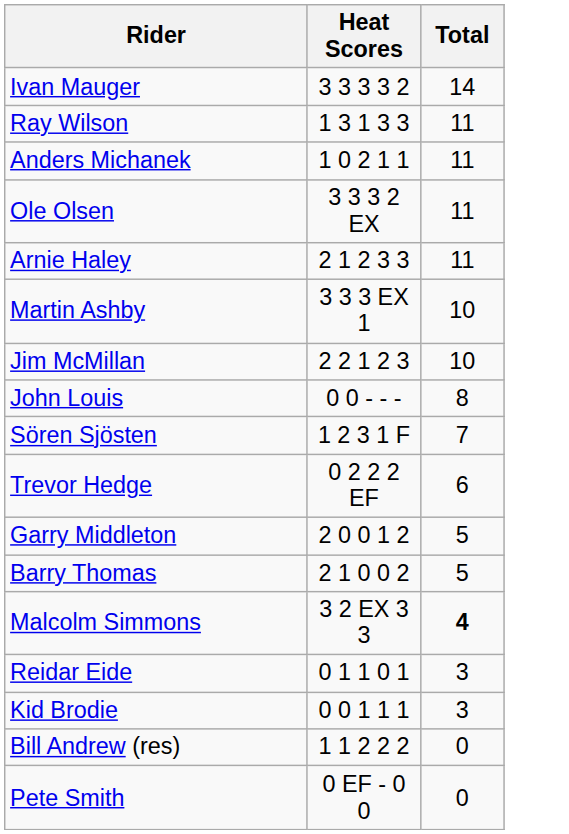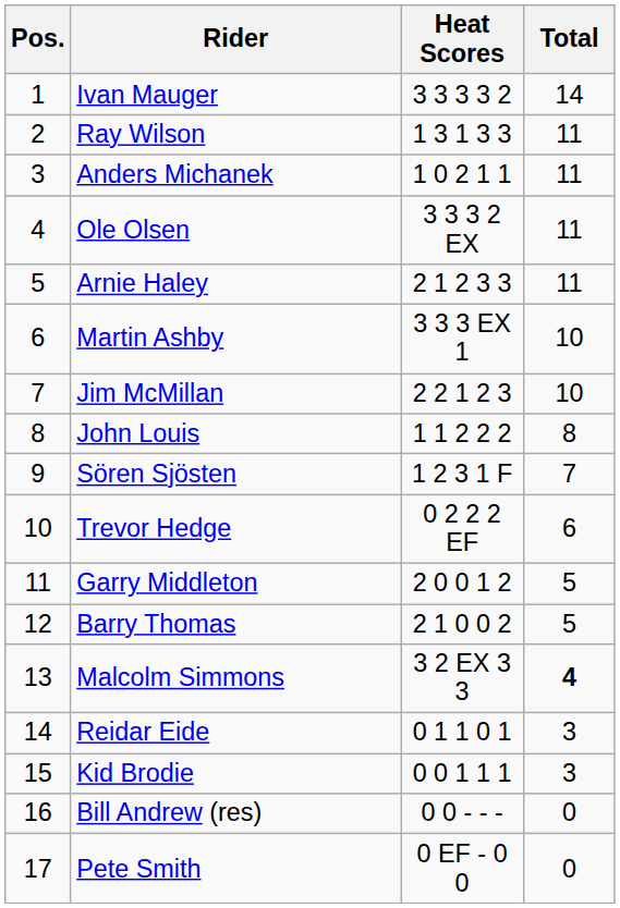+ column: Pos. | 1 | 2 | 3 | 4 | 5 | 6 | 7 | 8 | 9 | 10 | 11 | 12 | 13 | 14 | 15 | 16 | 17
John Louis | Heat Scores: 0 0 - - - -> 1 1 2 2 2
Bill Andrew (res) | Heat Scores: 1 1 2 2 2 -> 0 0 - - -
